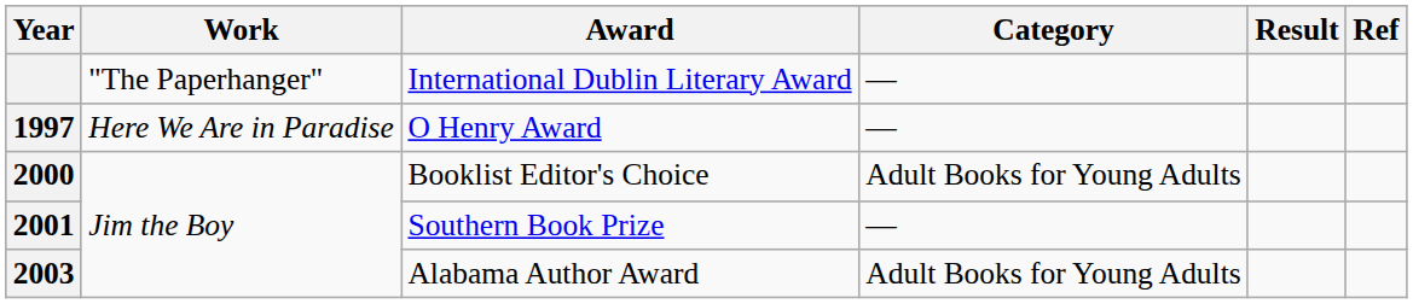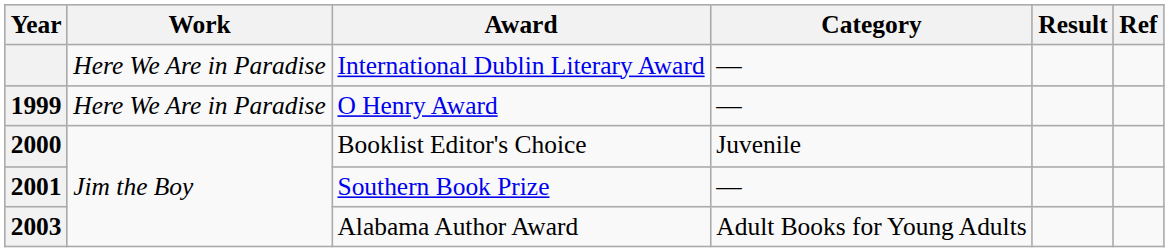International Dublin Literary Award | Work: "The Paperhanger" -> Here We Are in Paradise
O Henry Award | Year: 1997 -> 1999
Booklist Editor's Choice | Category: Adult Books for Young Adults -> Juvenile
